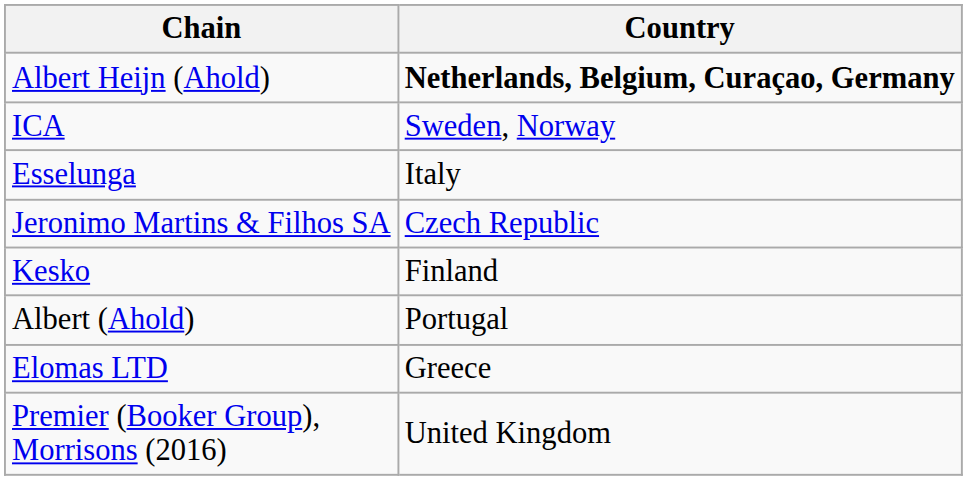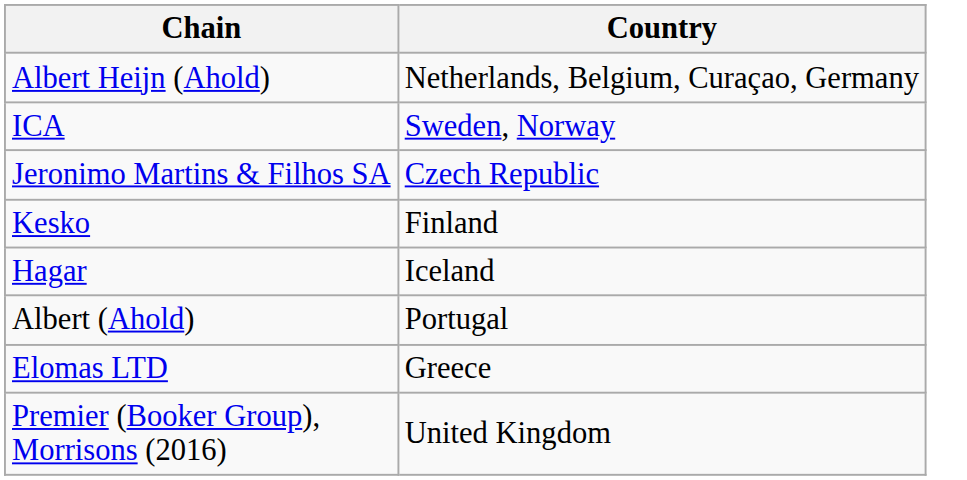Albert Heijn (Ahold) | Country: bold -> normal
- row: Esselunga | Italy
+ row: Hagar | Iceland
